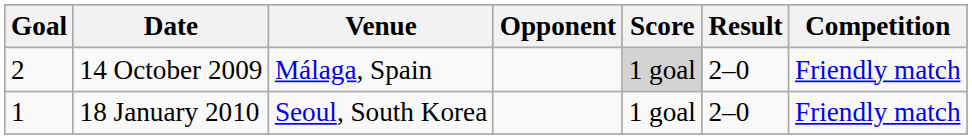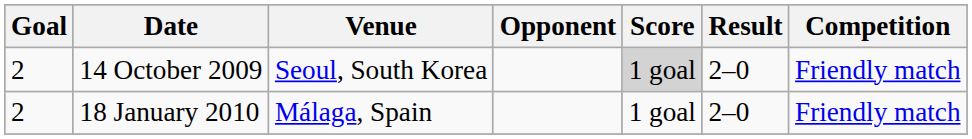14 October 2009 | Venue: Málaga, Spain -> Seoul, South Korea
18 January 2010 | Goal: 1 -> 2
18 January 2010 | Venue: Seoul, South Korea -> Málaga, Spain
